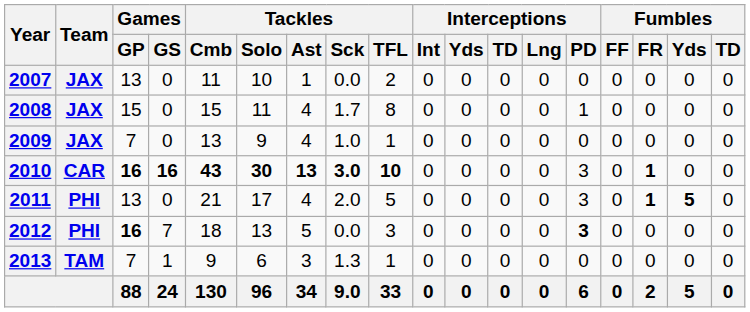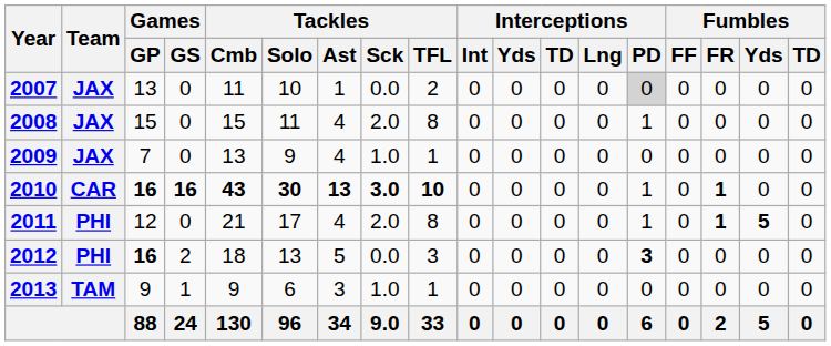2007 | Interceptions / PD: no background -> lightgrey background
2008 | Tackles / Sck: 1.7 -> 2.0
2010 | Interceptions / PD: 3 -> 1
2011 | Games / GP: 13 -> 12
2011 | Tackles / TFL: 5 -> 8
2011 | Interceptions / PD: 3 -> 1
2012 | Games / GS: 7 -> 2
2013 | Games / GP: 7 -> 9
2013 | Tackles / Sck: 1.3 -> 1.0
